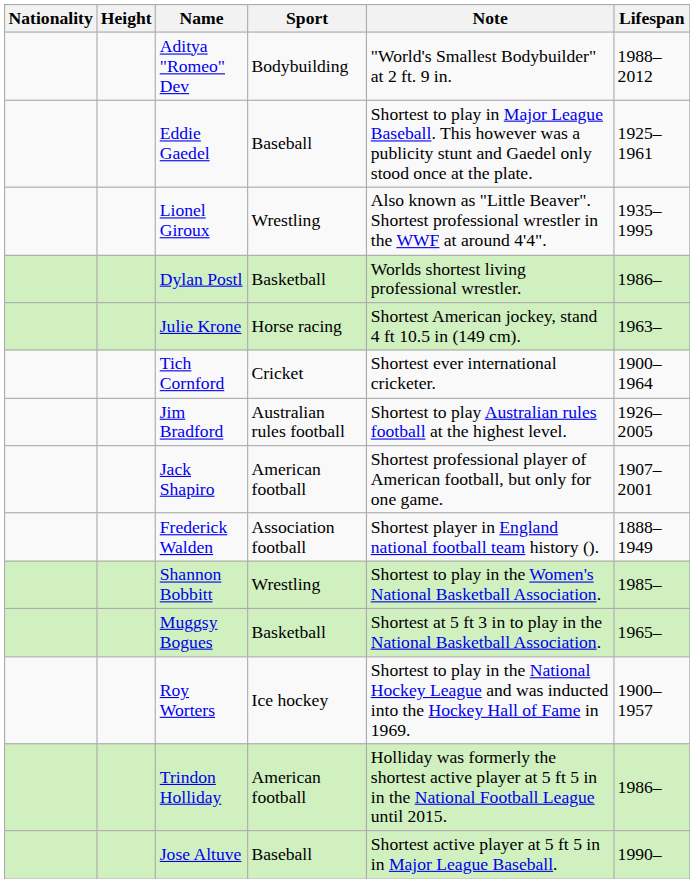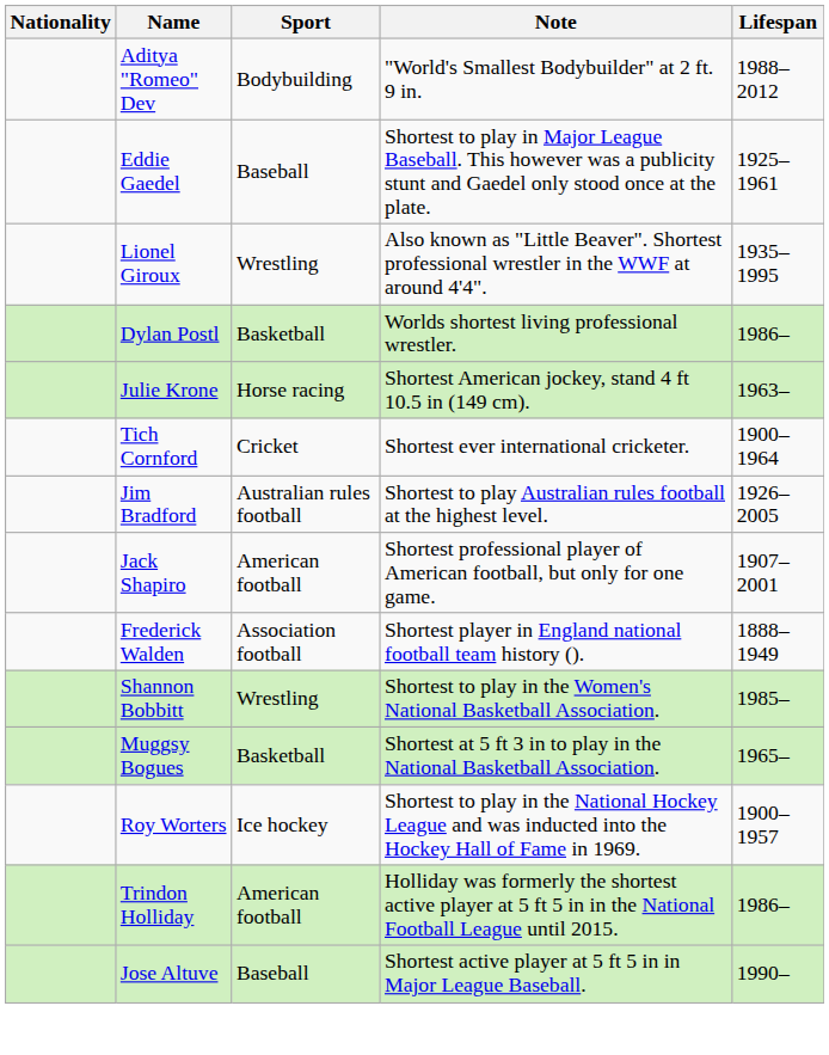- column: Height
